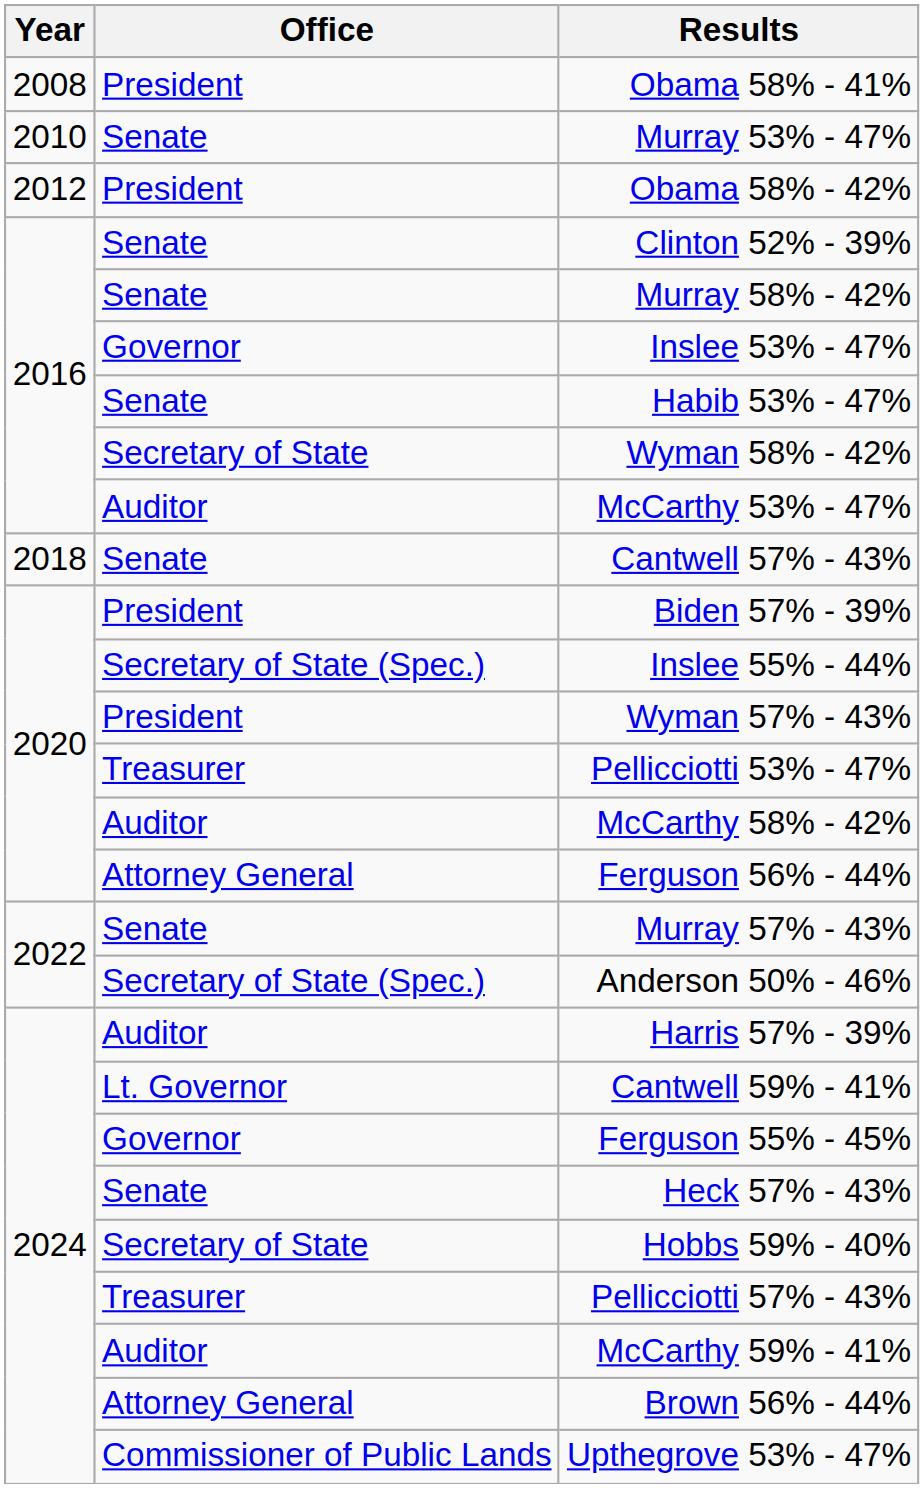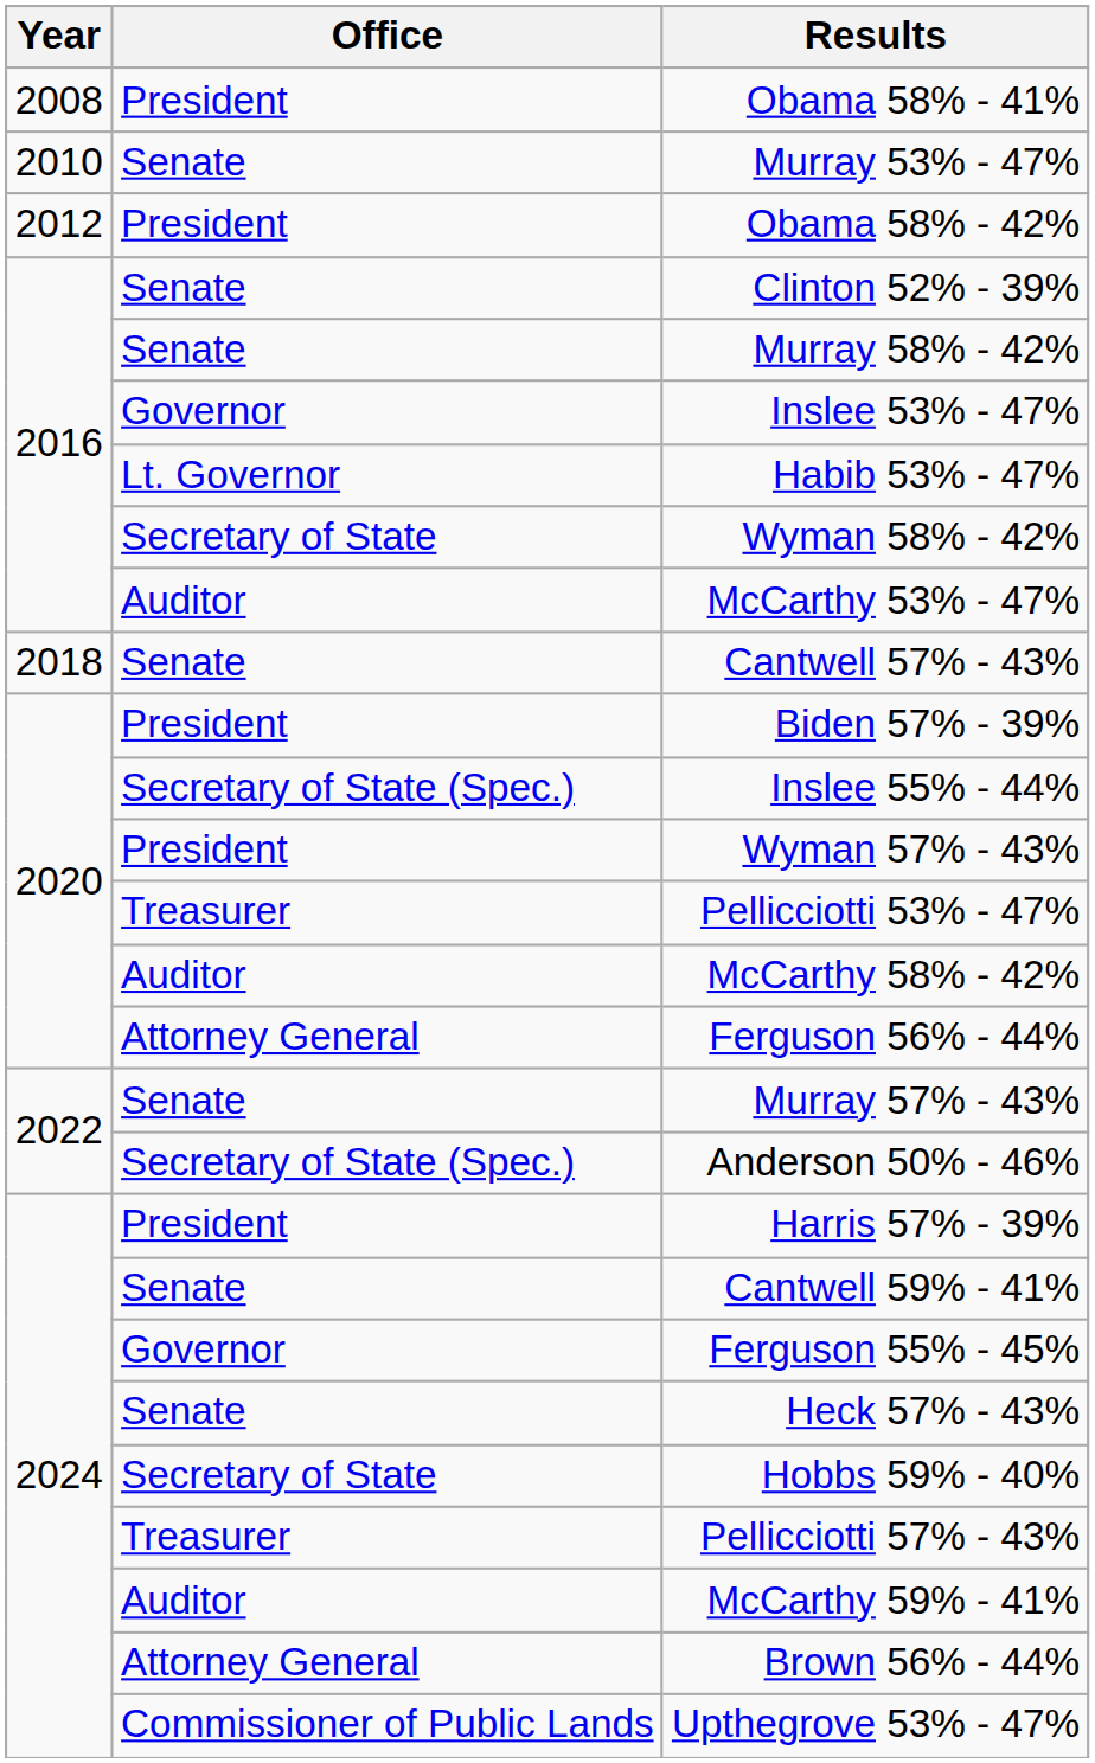Habib 53% - 47% | Office: Senate -> Lt. Governor
Harris 57% - 39% | Office: Auditor -> President
Cantwell 59% - 41% | Office: Lt. Governor -> Senate
